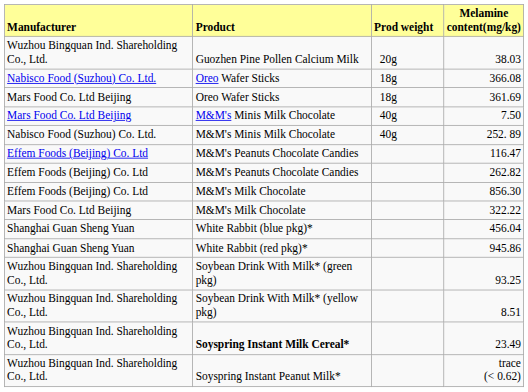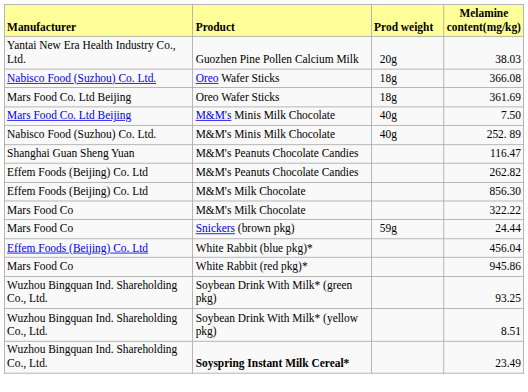38.03 | column 1: Wuzhou Bingquan Ind. Shareholding Co., Ltd. -> Yantai New Era Health Industry Co., Ltd.
116.47 | column 1: Effem Foods (Beijing) Co. Ltd -> Shanghai Guan Sheng Yuan
322.22 | column 1: Mars Food Co. Ltd Beijing -> Mars Food Co
+ row: Mars Food Co | Snickers (brown pkg) | 59g | 24.44
456.04 | column 1: Shanghai Guan Sheng Yuan -> Effem Foods (Beijing) Co. Ltd
945.86 | column 1: Shanghai Guan Sheng Yuan -> Mars Food Co
- row: Wuzhou Bingquan Ind. Shareholding Co., Ltd. | Soyspring Instant Peanut Milk* | trace (< 0.62)
